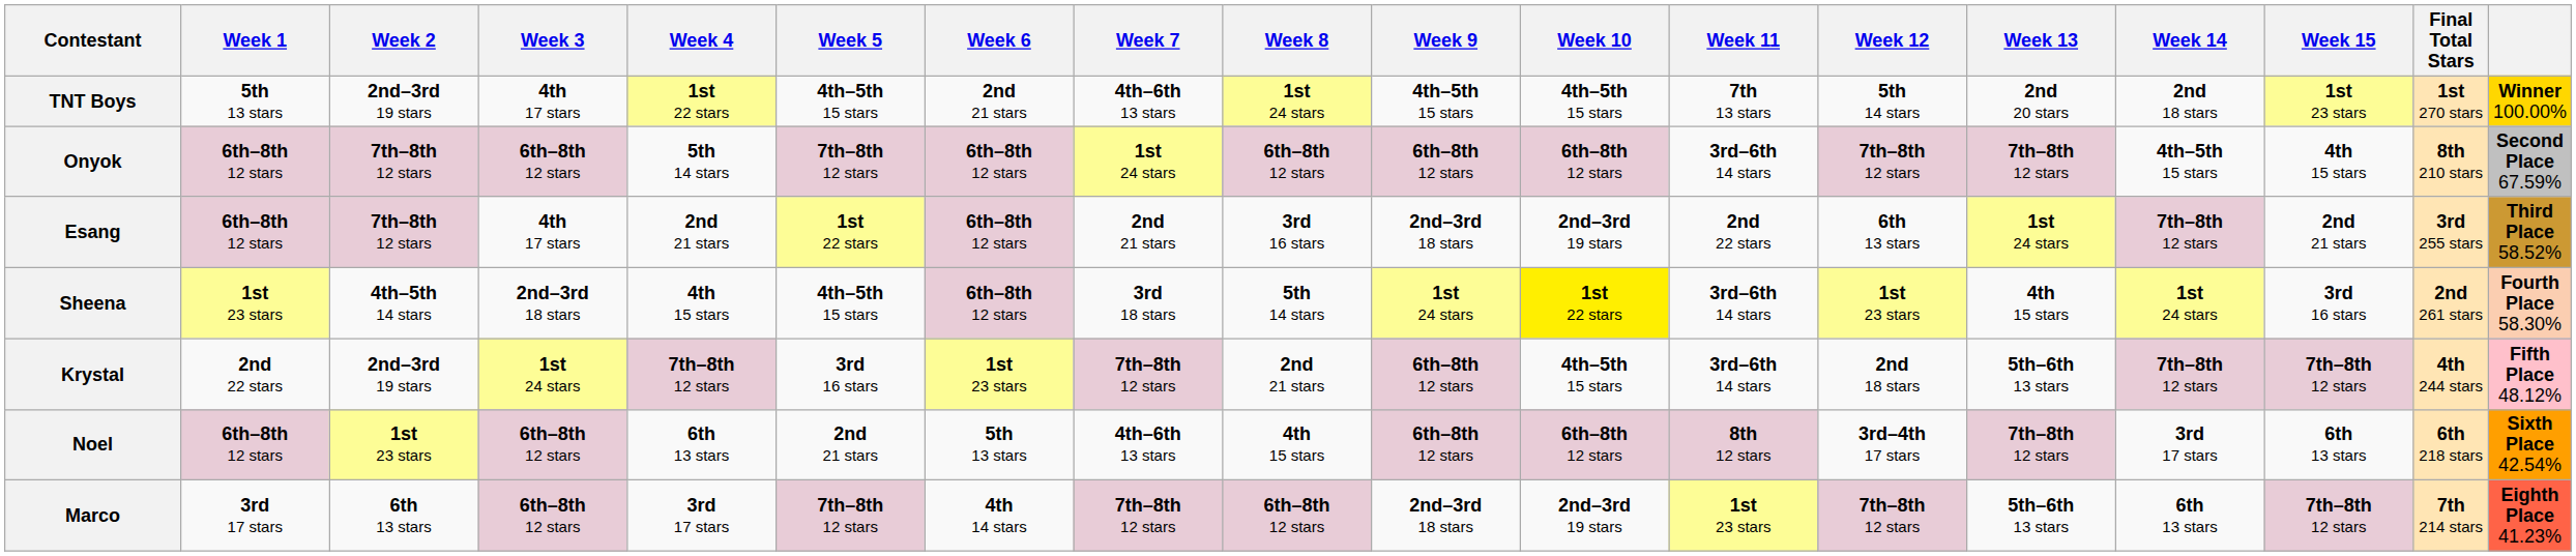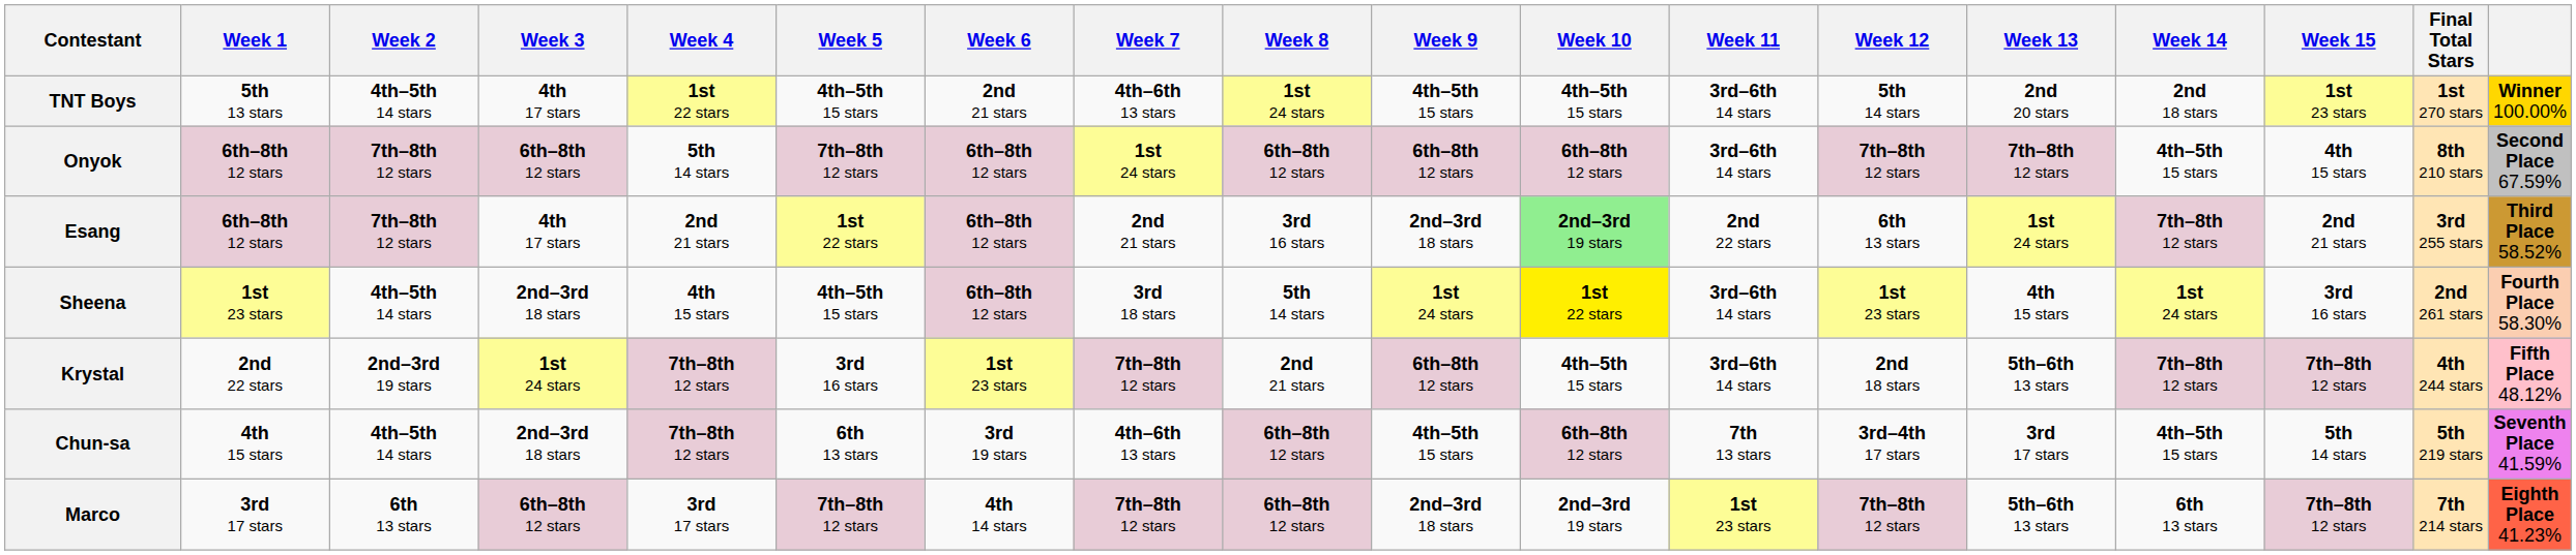TNT Boys | Week 2: 2nd–3rd 19 stars -> 4th–5th 14 stars
TNT Boys | Week 11: 7th 13 stars -> 3rd–6th 14 stars
Esang | Week 10: no background -> lightgreen background
- row: Noel | 6th–8th 12 stars | 1st 23 stars | 6th–8th 12 stars | 6th 13 stars | 2nd 21 stars | 5th 13 stars | 4th–6th 13 stars | 4th 15 stars | 6th–8th 12 stars | 6th–8th 12 stars | 8th 12 stars | 3rd–4th 17 stars | 7th–8th 12 stars | 3rd 17 stars | 6th 13 stars | 6th 218 stars | Sixth Place 42.54%
+ row: Chun-sa | 4th 15 stars | 4th–5th 14 stars | 2nd–3rd 18 stars | 7th–8th 12 stars | 6th 13 stars | 3rd 19 stars | 4th–6th 13 stars | 6th–8th 12 stars | 4th–5th 15 stars | 6th–8th 12 stars | 7th 13 stars | 3rd–4th 17 stars | 3rd 17 stars | 4th–5th 15 stars | 5th 14 stars | 5th 219 stars | Seventh Place 41.59%
